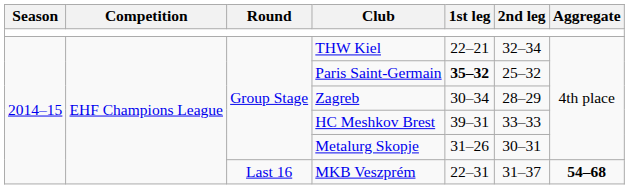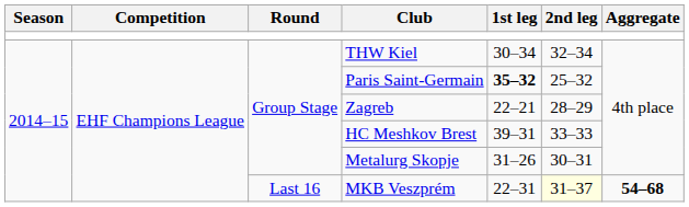THW Kiel | 1st leg: 22–21 -> 30–34
Zagreb | 1st leg: 30–34 -> 22–21
MKB Veszprém | 2nd leg: no background -> lightyellow background
